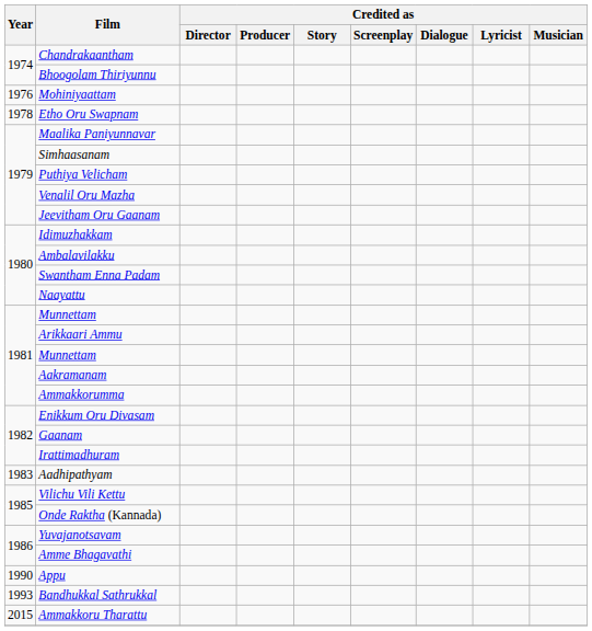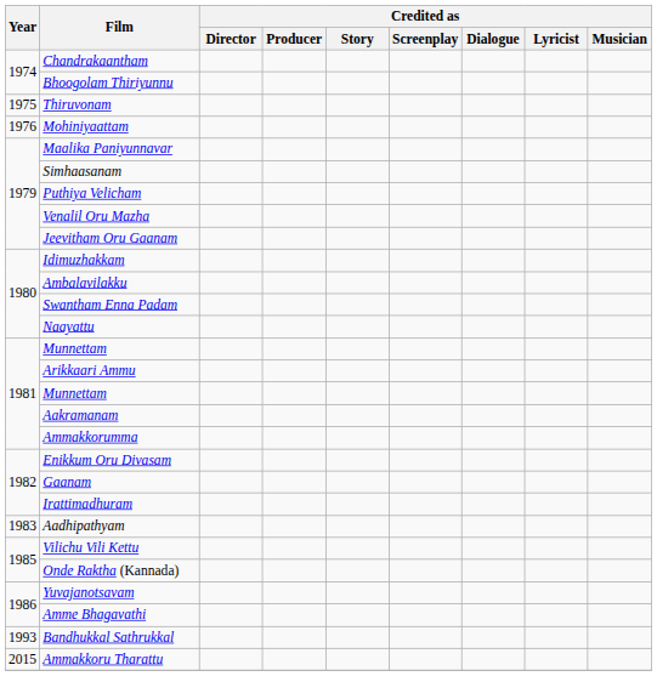+ row: 1975 | Thiruvonam
- row: 1978 | Etho Oru Swapnam
- row: 1990 | Appu
